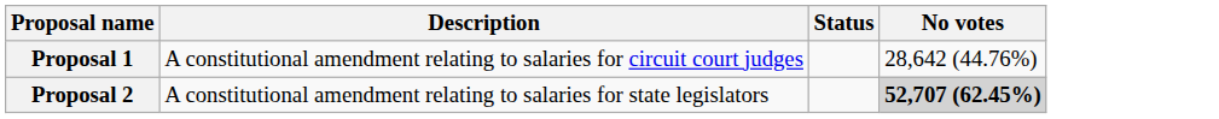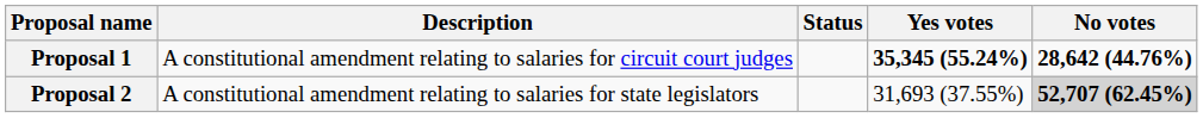+ column: Yes votes | 35,345 (55.24%) | 31,693 (37.55%)
Proposal 1 | No votes: normal -> bold
